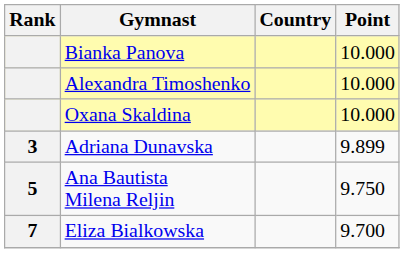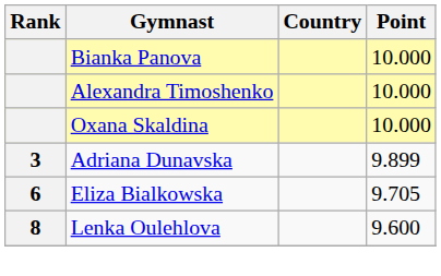- row: 5 | Ana Bautista Milena Reljin | 9.750
Eliza Bialkowska | Rank: 7 -> 6
Eliza Bialkowska | Point: 9.700 -> 9.705
+ row: 8 | Lenka Oulehlova | 9.600
